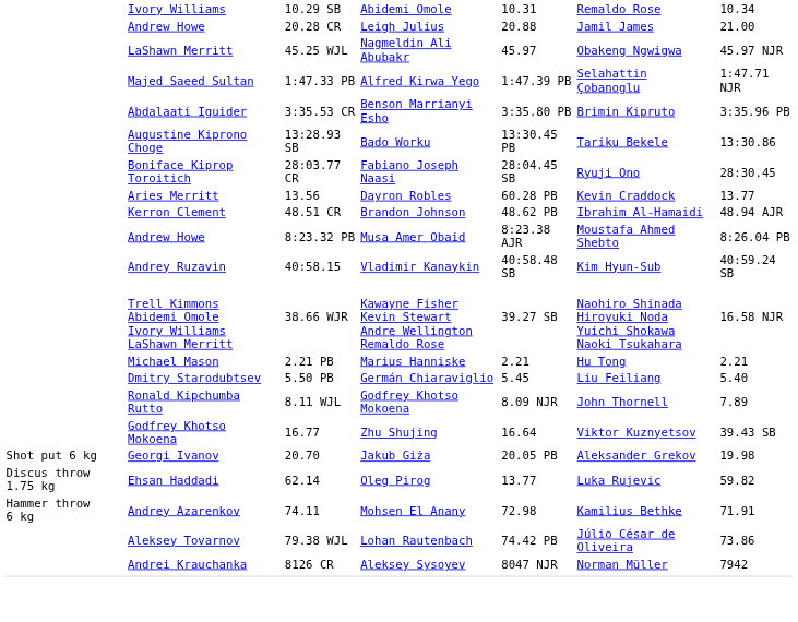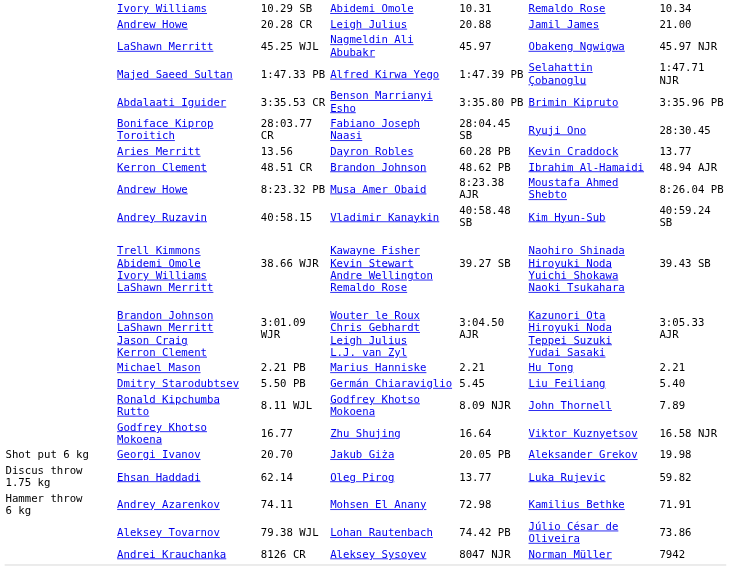- row: Augustine Kiprono Choge | 13:28.93 SB | Bado Worku | 13:30.45 PB | Tariku Bekele | 13:30.86
38.66 WJR | column 7: 16.58 NJR -> 39.43 SB
+ row: Brandon Johnson LaShawn Merritt Jason Craig Kerron Clement | 3:01.09 WJR | Wouter le Roux Chris Gebhardt Leigh Julius L.J. van Zyl | 3:04.50 AJR | Kazunori Ota Hiroyuki Noda Teppei Suzuki Yudai Sasaki | 3:05.33 AJR
16.77 | column 7: 39.43 SB -> 16.58 NJR
